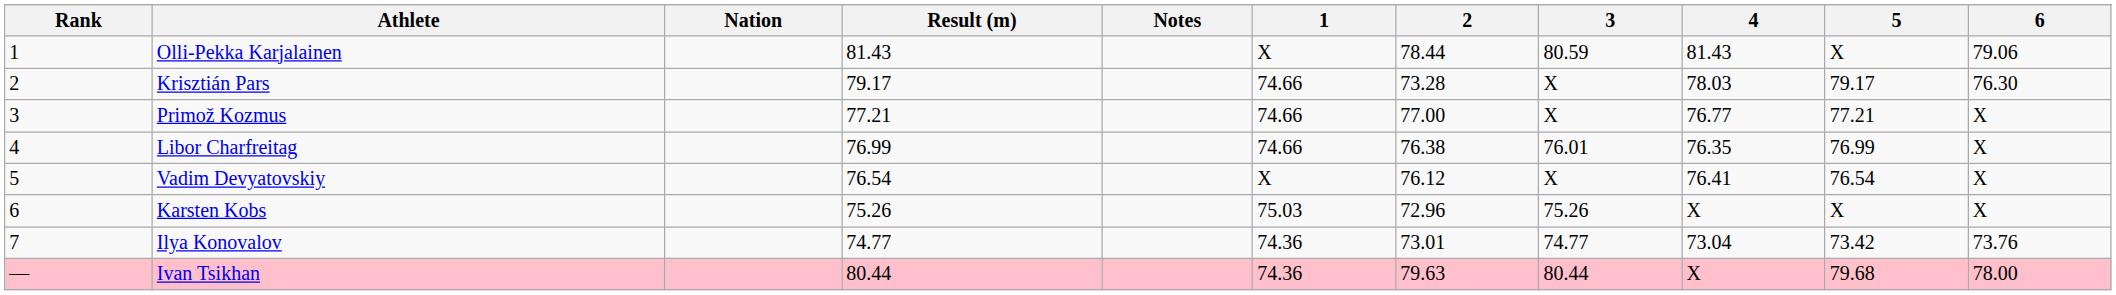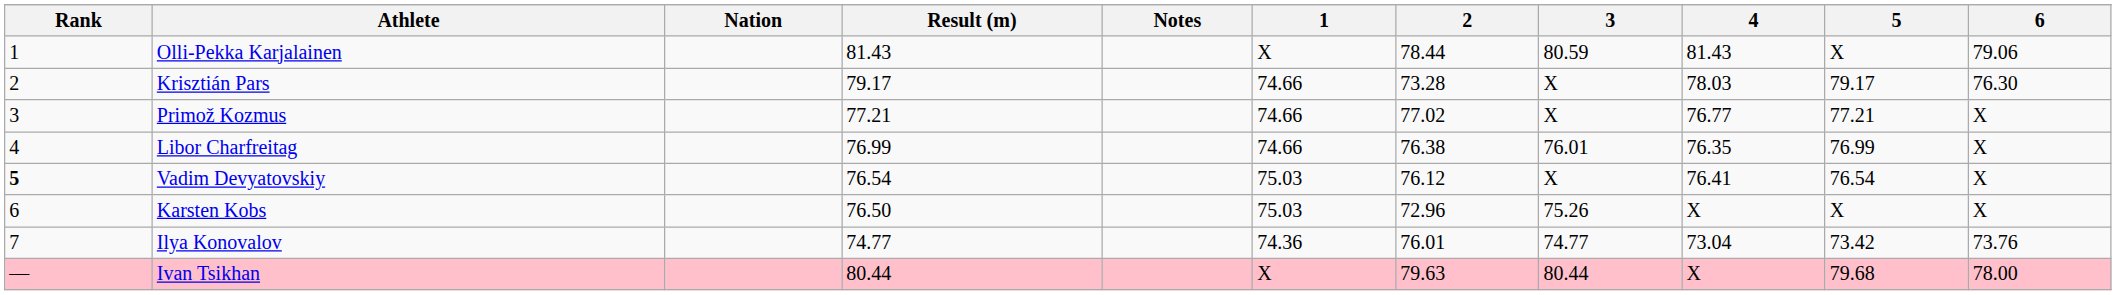Primož Kozmus | 2: 77.00 -> 77.02
Vadim Devyatovskiy | Rank: normal -> bold
Vadim Devyatovskiy | 1: X -> 75.03
Karsten Kobs | Result (m): 75.26 -> 76.50
Ilya Konovalov | 2: 73.01 -> 76.01
Ivan Tsikhan | 1: 74.36 -> X
